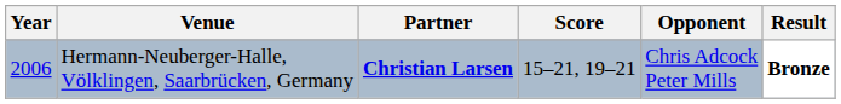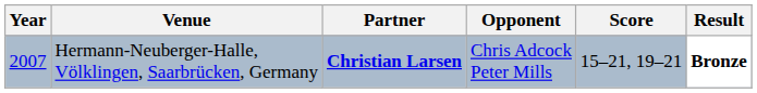columns swapped: Opponent <-> Score
Hermann-Neuberger-Halle, Völklingen, Saarbrücken, Germany | Year: 2006 -> 2007
